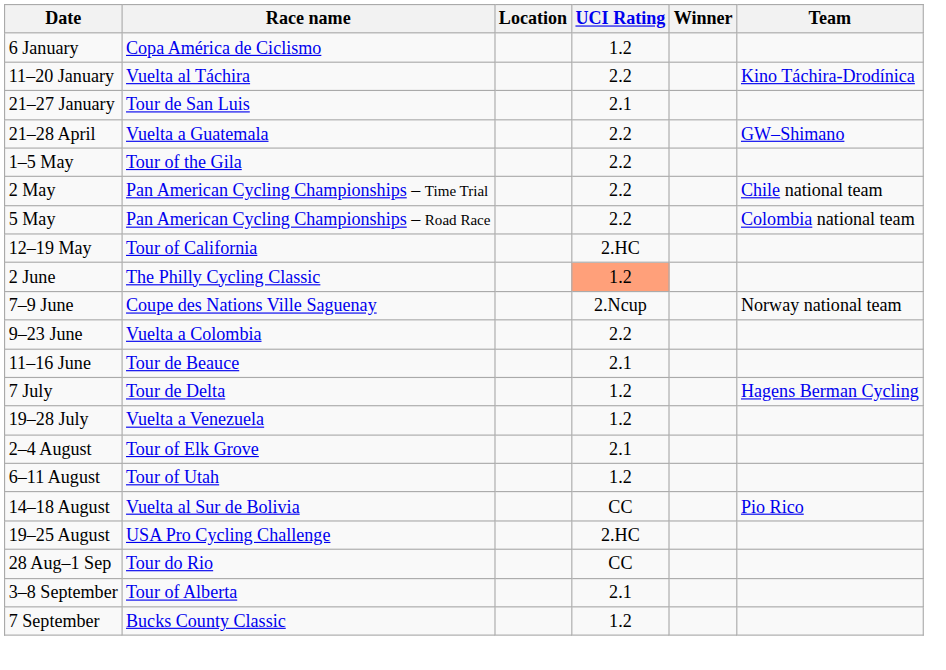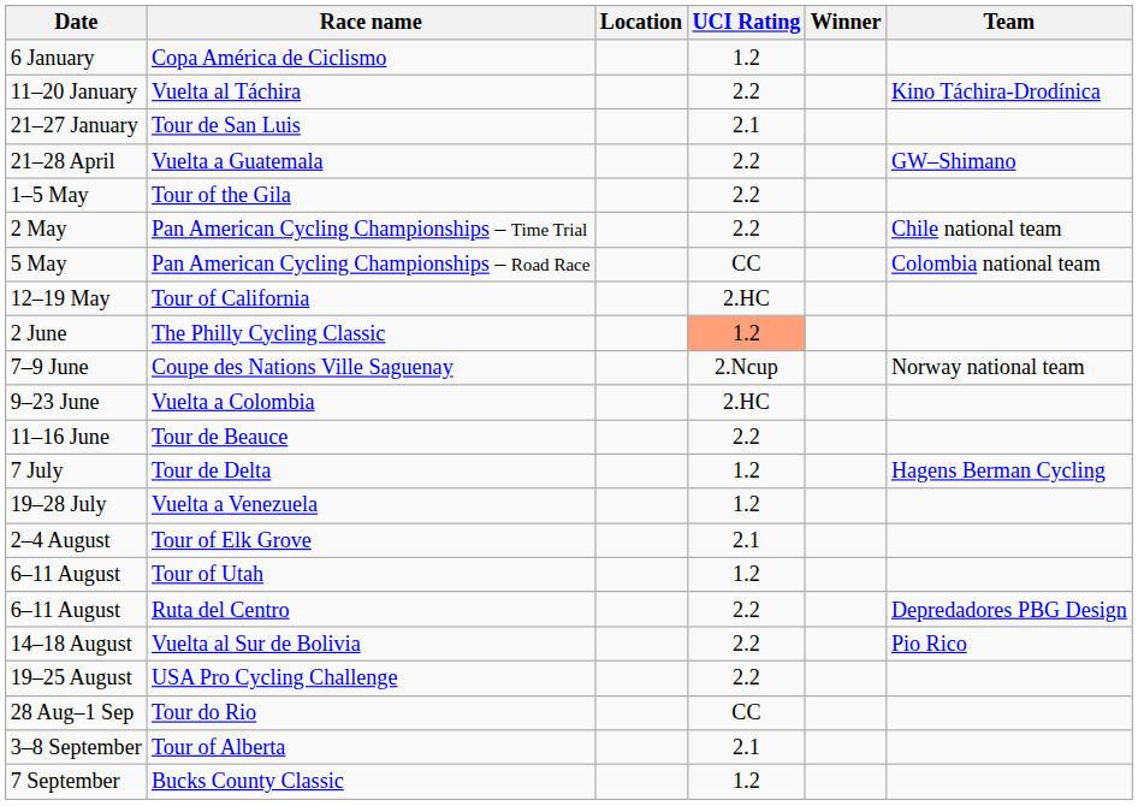Pan American Cycling Championships – Road Race | UCI Rating: 2.2 -> CC
Vuelta a Colombia | UCI Rating: 2.2 -> 2.HC
Tour de Beauce | UCI Rating: 2.1 -> 2.2
+ row: 6–11 August | Ruta del Centro | 2.2 | Depredadores PBG Design
Vuelta al Sur de Bolivia | UCI Rating: CC -> 2.2
USA Pro Cycling Challenge | UCI Rating: 2.HC -> 2.2
